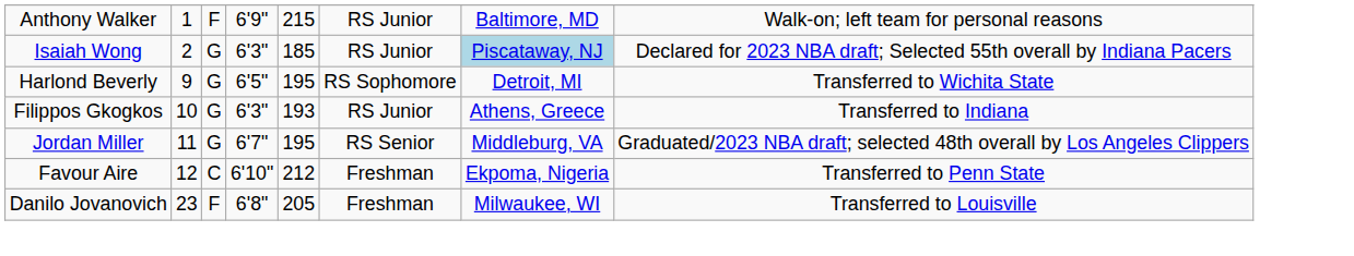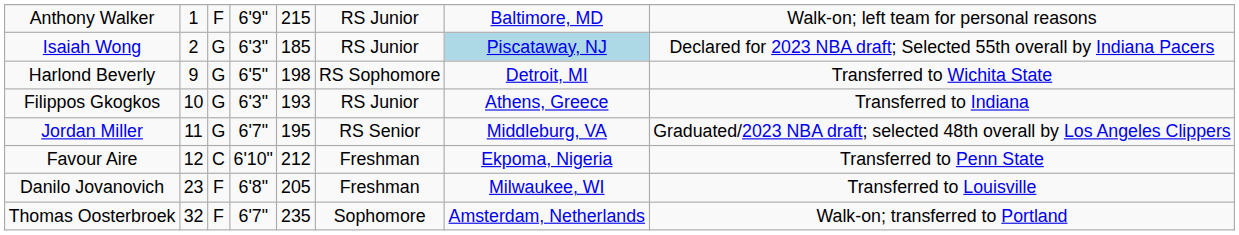Harlond Beverly | column 5: 195 -> 198
+ row: Thomas Oosterbroek | 32 | F | 6'7" | 235 | Sophomore | Amsterdam, Netherlands | Walk-on; transferred to Portland
